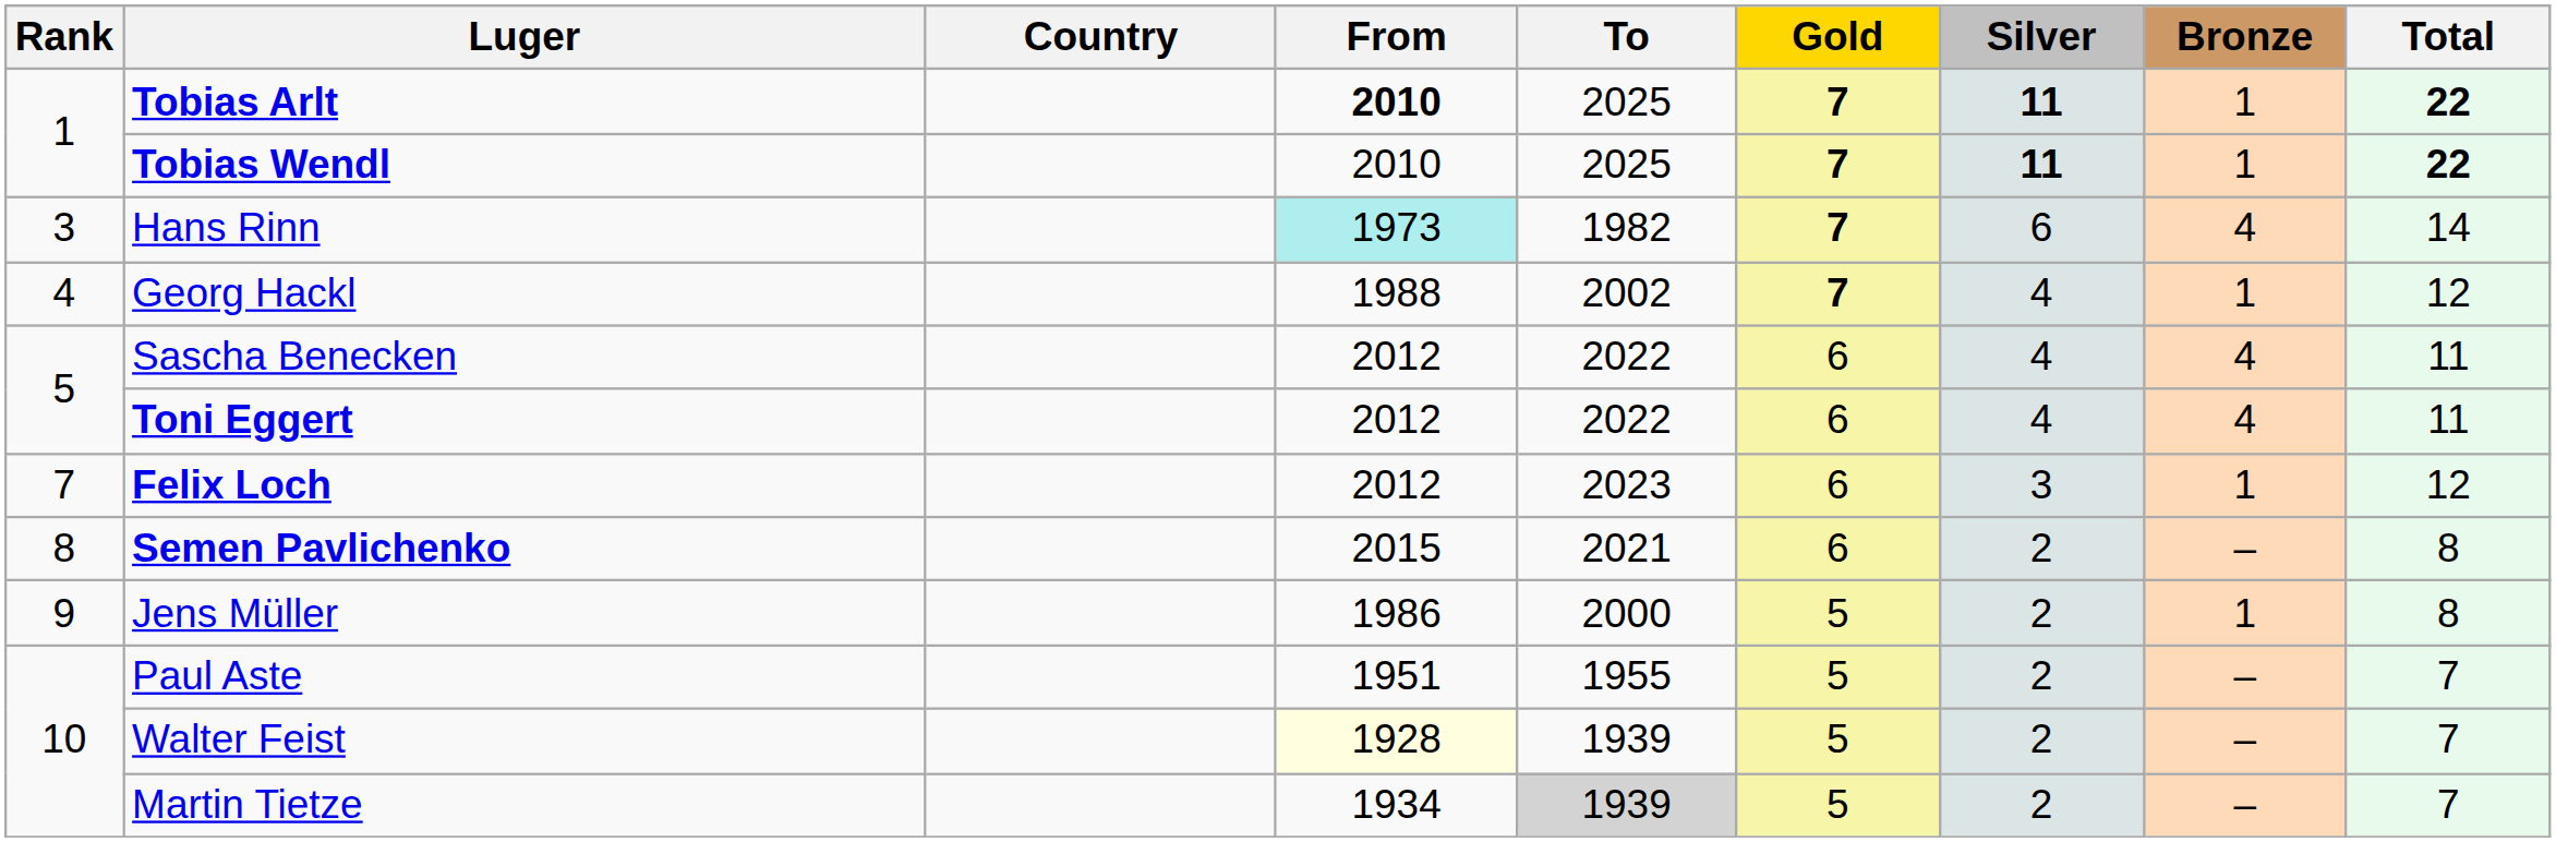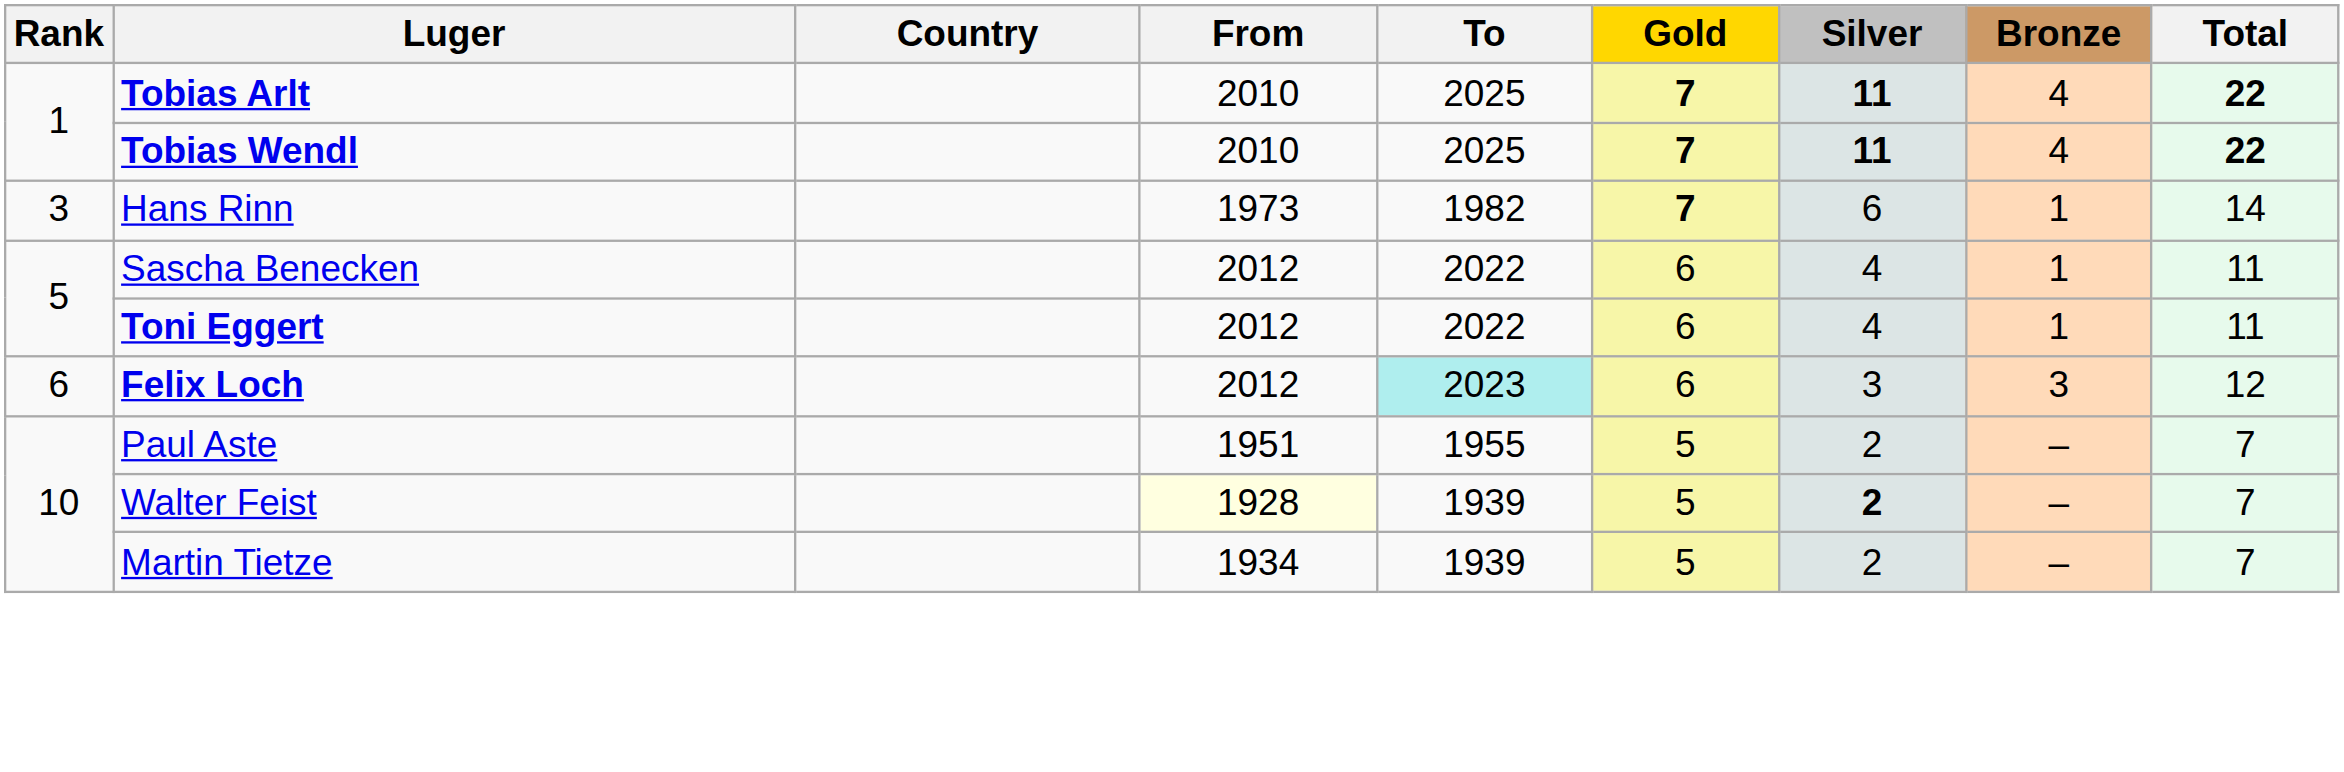Tobias Arlt | From: bold -> normal
Tobias Arlt | Bronze: 1 -> 4
Tobias Wendl | Bronze: 1 -> 4
Hans Rinn | From: paleturquoise background -> no background
Hans Rinn | Bronze: 4 -> 1
- row: 4 | Georg Hackl | 1988 | 2002 | 7 | 4 | 1 | 12
Sascha Benecken | Bronze: 4 -> 1
Toni Eggert | Bronze: 4 -> 1
Felix Loch | Rank: 7 -> 6
Felix Loch | To: no background -> paleturquoise background
Felix Loch | Bronze: 1 -> 3
- row: 8 | Semen Pavlichenko | 2015 | 2021 | 6 | 2 | – | 8
- row: 9 | Jens Müller | 1986 | 2000 | 5 | 2 | 1 | 8
Walter Feist | Silver: normal -> bold
Martin Tietze | To: lightgrey background -> no background
